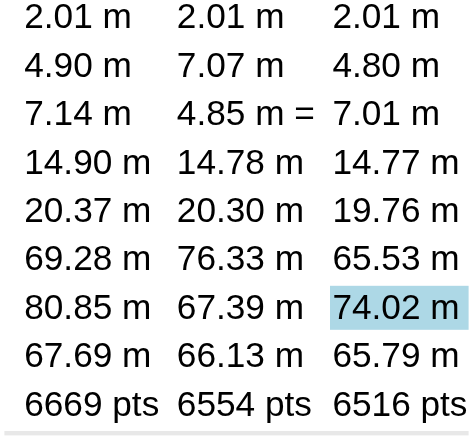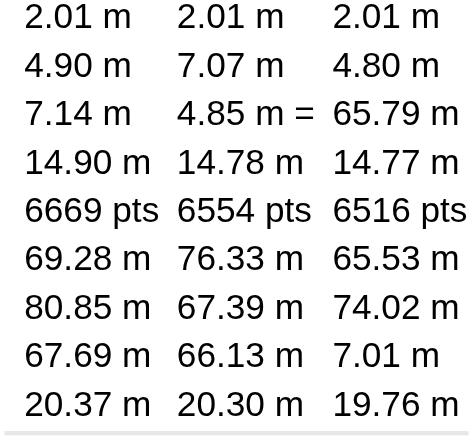7.14 m | column 7: 7.01 m -> 65.79 m
rows swapped: 20.37 m <-> 6669 pts
80.85 m | column 7: lightblue background -> no background
67.69 m | column 7: 65.79 m -> 7.01 m
